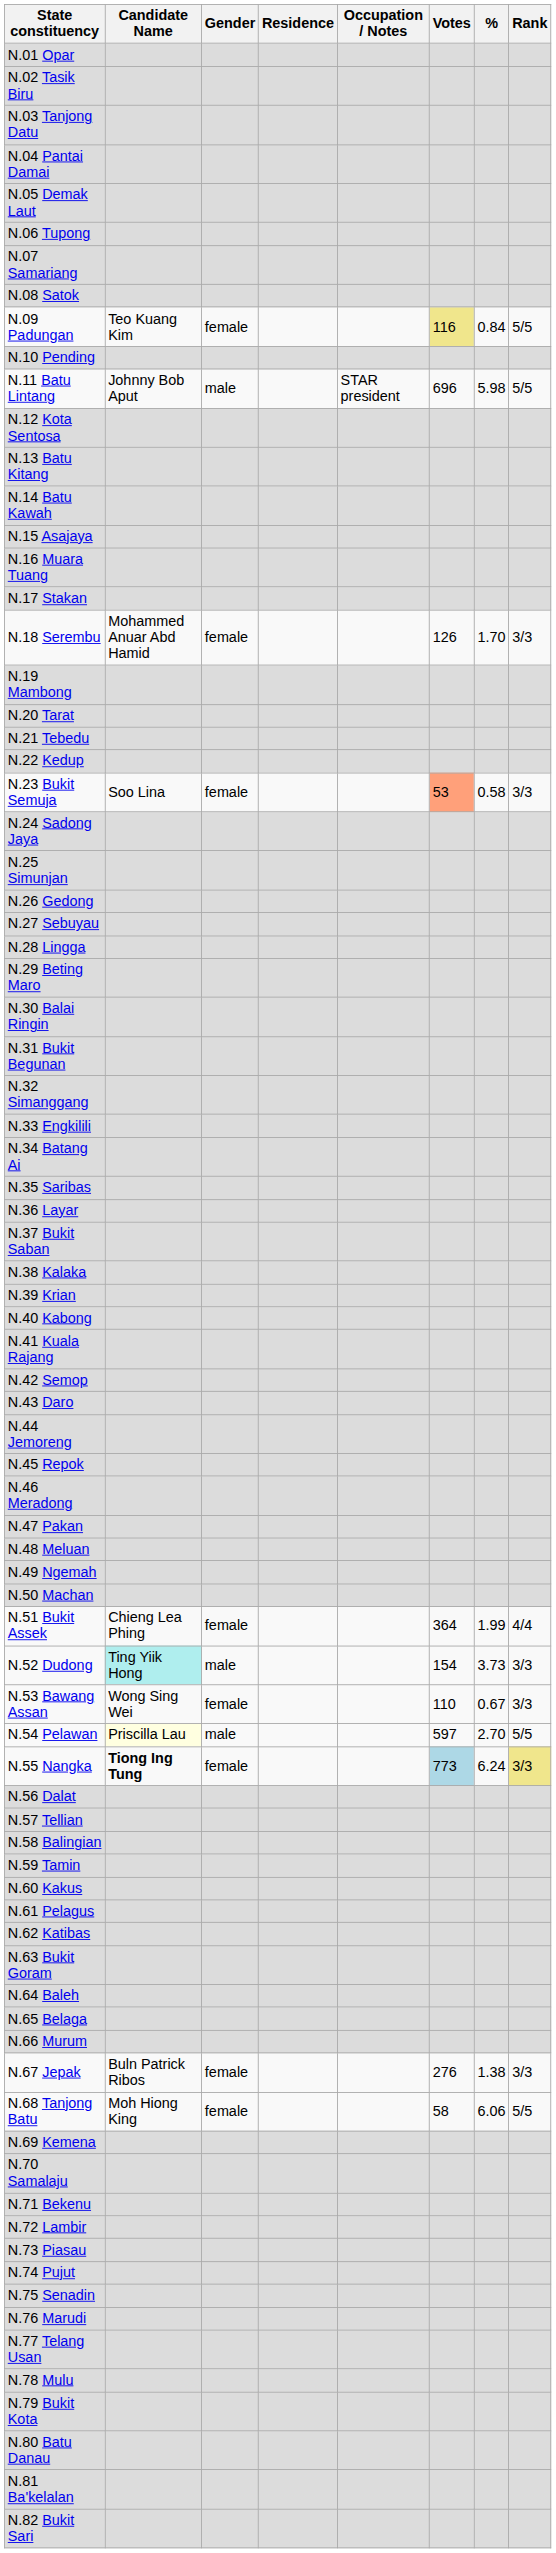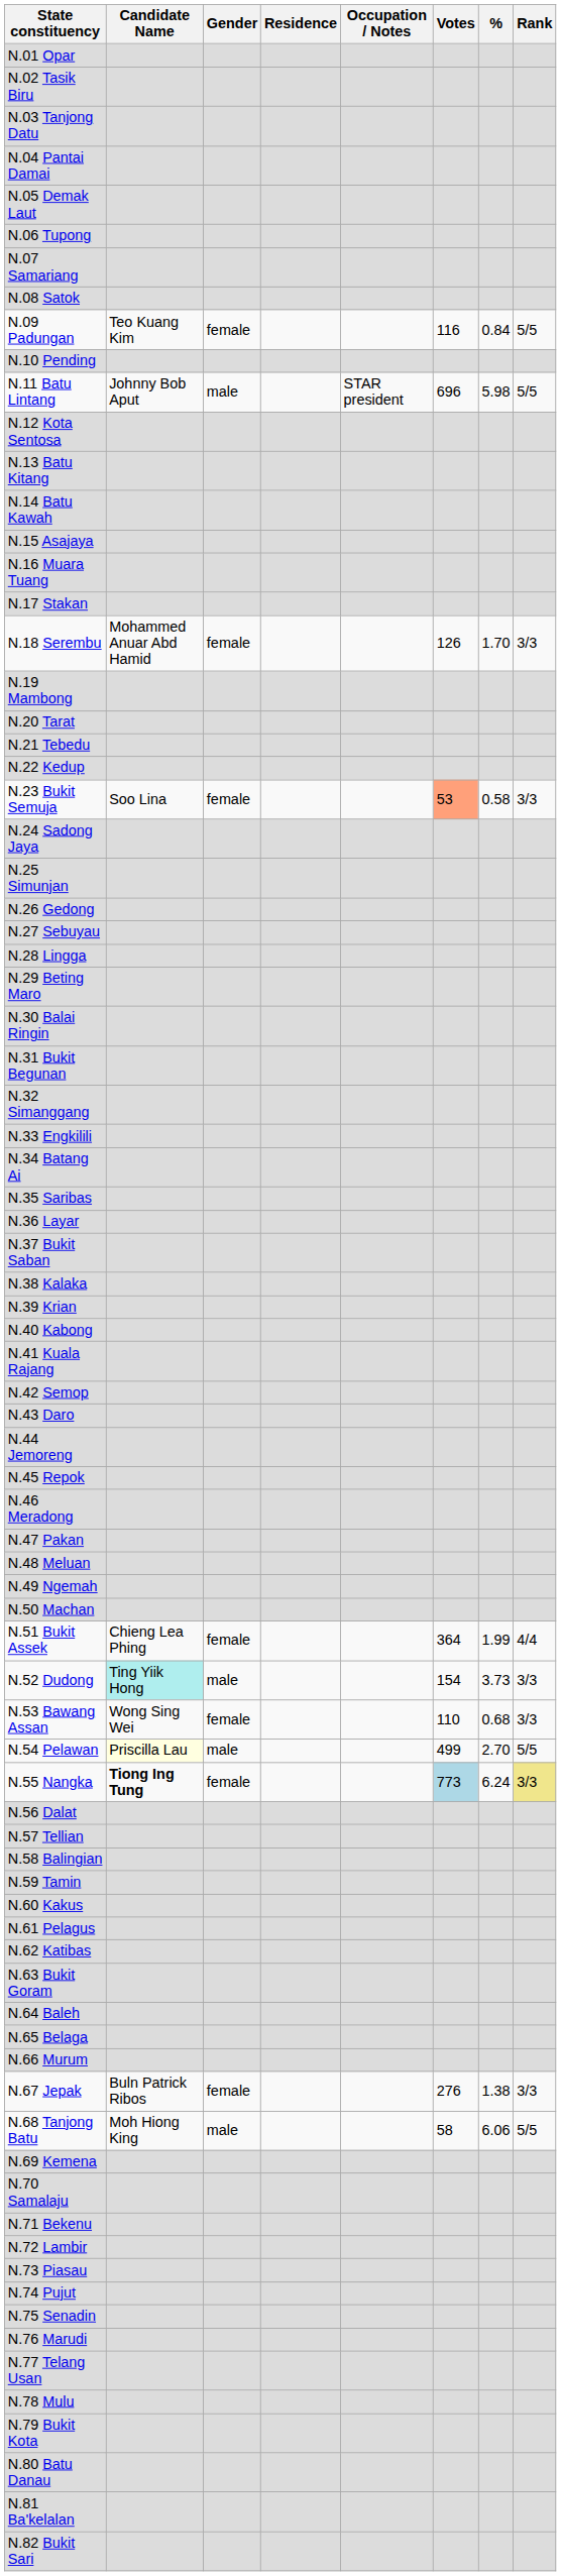N.09 Padungan | Votes: khaki background -> no background
N.53 Bawang Assan | %: 0.67 -> 0.68
N.54 Pelawan | Votes: 597 -> 499
N.68 Tanjong Batu | Gender: female -> male
